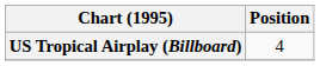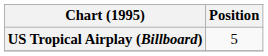US Tropical Airplay (Billboard) | Position: 4 -> 5
